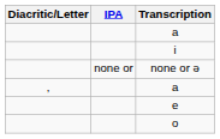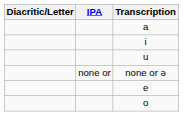+ row: u
- row: , | a
